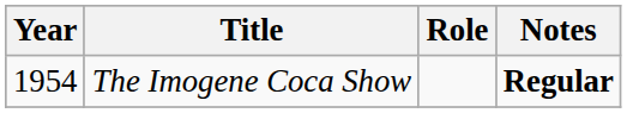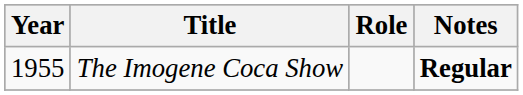The Imogene Coca Show | Year: 1954 -> 1955
